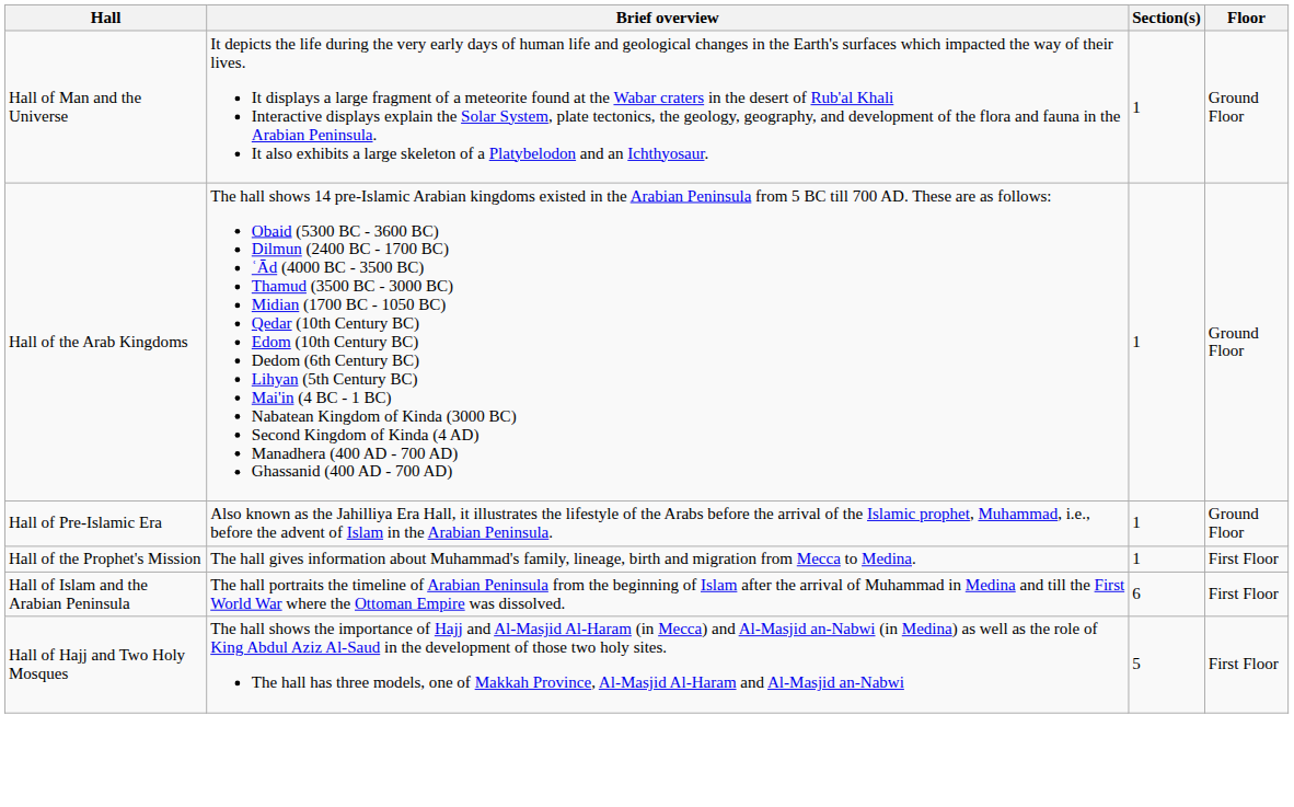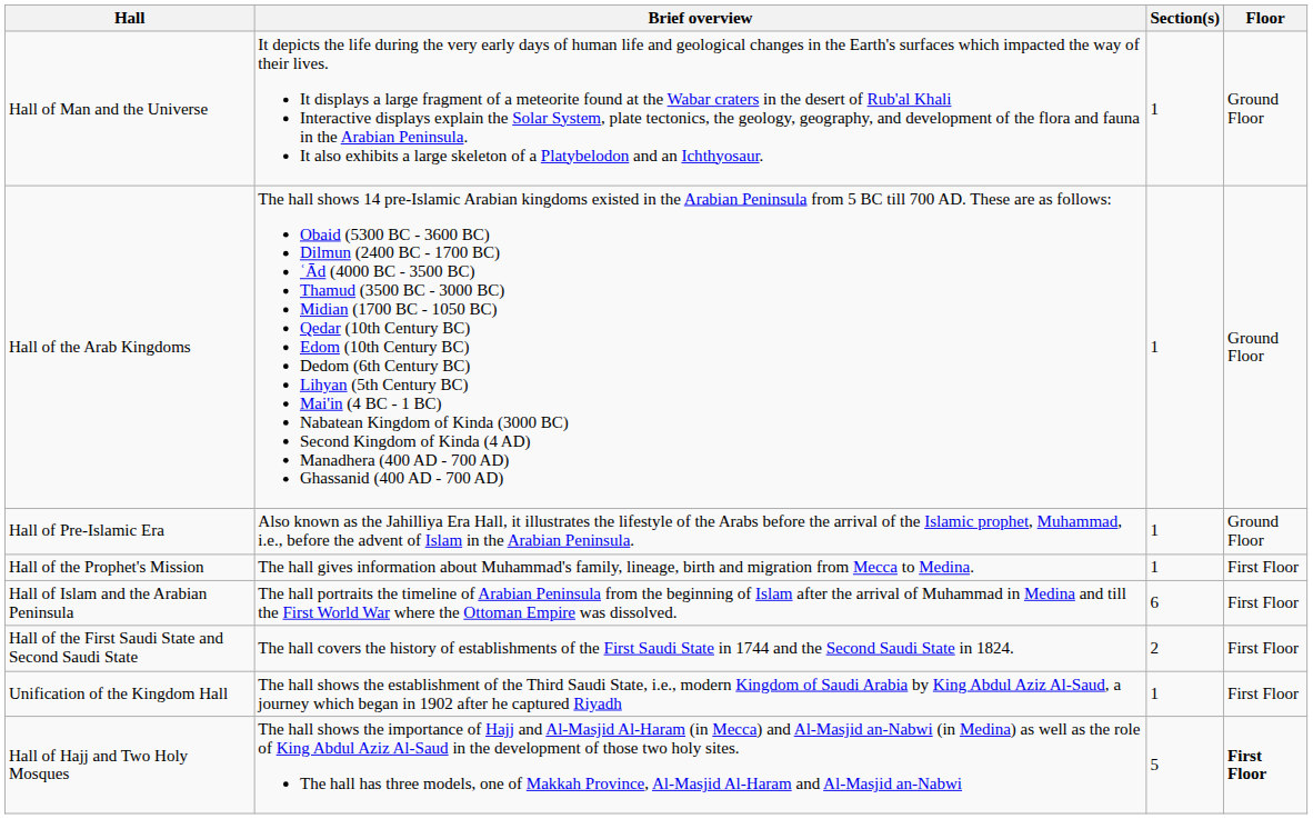+ row: Hall of the First Saudi State and Second Saudi State | The hall covers the history of establishments of the First Saudi State in 1744 and the Second Saudi State in 1824. | 2 | First Floor
+ row: Unification of the Kingdom Hall | The hall shows the establishment of the Third Saudi State, i.e., modern Kingdom of Saudi Arabia by King Abdul Aziz Al-Saud, a journey which began in 1902 after he captured Riyadh | 1 | First Floor
Hall of Hajj and Two Holy Mosques | Floor: normal -> bold
